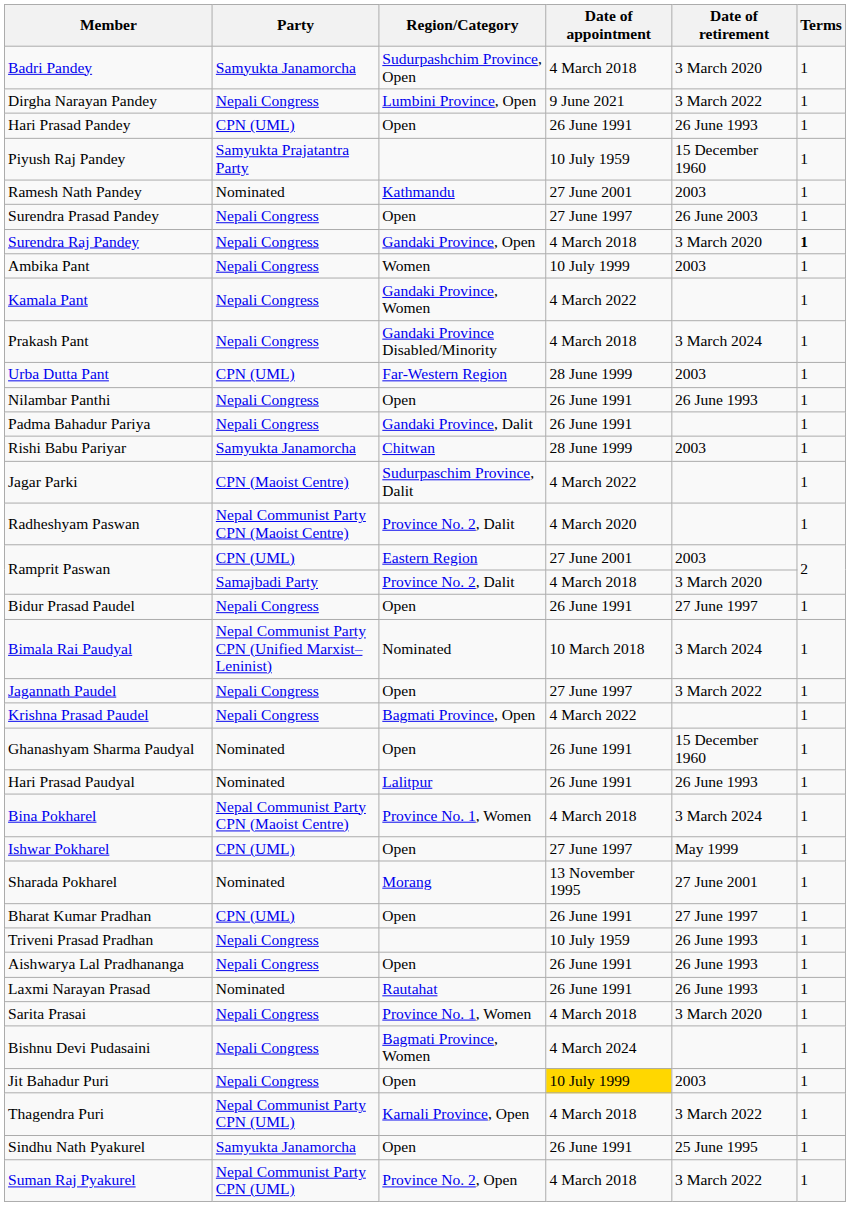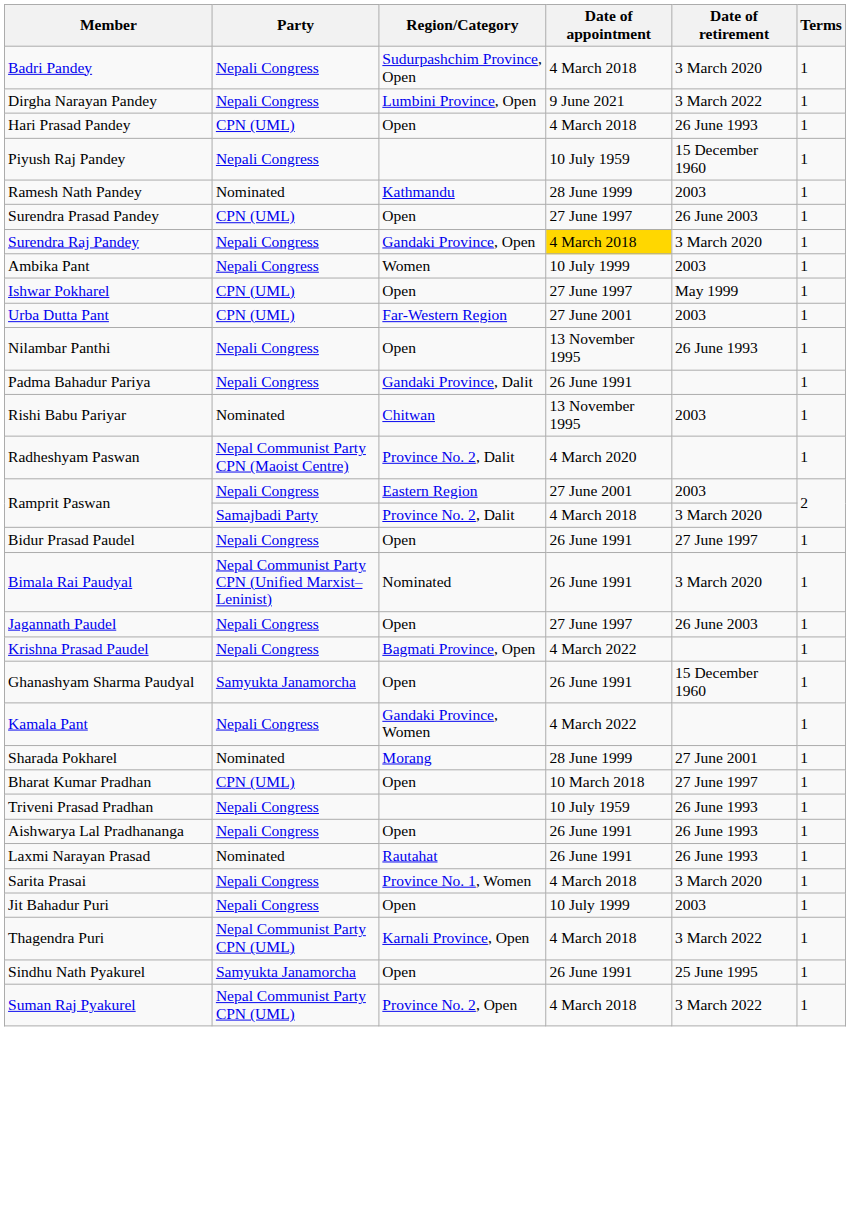Badri Pandey | Party: Samyukta Janamorcha -> Nepali Congress
Hari Prasad Pandey | Date of appointment: 26 June 1991 -> 4 March 2018
Piyush Raj Pandey | Party: Samyukta Prajatantra Party -> Nepali Congress
Ramesh Nath Pandey | Date of appointment: 27 June 2001 -> 28 June 1999
Surendra Prasad Pandey | Party: Nepali Congress -> CPN (UML)
Surendra Raj Pandey | Date of appointment: no background -> gold background
Surendra Raj Pandey | Terms: bold -> normal
rows swapped: Kamala Pant <-> Ishwar Pokharel
- row: Prakash Pant | Nepali Congress | Gandaki Province Disabled/Minority | 4 March 2018 | 3 March 2024 | 1
Urba Dutta Pant | Date of appointment: 28 June 1999 -> 27 June 2001
Nilambar Panthi | Date of appointment: 26 June 1991 -> 13 November 1995
Rishi Babu Pariyar | Party: Samyukta Janamorcha -> Nominated
Rishi Babu Pariyar | Date of appointment: 28 June 1999 -> 13 November 1995
- row: Jagar Parki | CPN (Maoist Centre) | Sudurpaschim Province, Dalit | 4 March 2022 | 1
Ramprit Paswan / Eastern Region | Party: CPN (UML) -> Nepali Congress
Bimala Rai Paudyal | Date of appointment: 10 March 2018 -> 26 June 1991
Bimala Rai Paudyal | Date of retirement: 3 March 2024 -> 3 March 2020
Jagannath Paudel | Date of retirement: 3 March 2022 -> 26 June 2003
Ghanashyam Sharma Paudyal | Party: Nominated -> Samyukta Janamorcha
- row: Hari Prasad Paudyal | Nominated | Lalitpur | 26 June 1991 | 26 June 1993 | 1
- row: Bina Pokharel | Nepal Communist Party CPN (Maoist Centre) | Province No. 1, Women | 4 March 2018 | 3 March 2024 | 1
Sharada Pokharel | Date of appointment: 13 November 1995 -> 28 June 1999
Bharat Kumar Pradhan | Date of appointment: 26 June 1991 -> 10 March 2018
- row: Bishnu Devi Pudasaini | Nepali Congress | Bagmati Province, Women | 4 March 2024 | 1
Jit Bahadur Puri | Date of appointment: gold background -> no background
